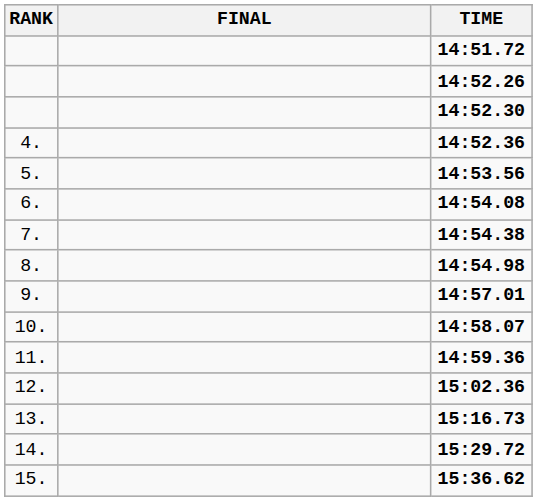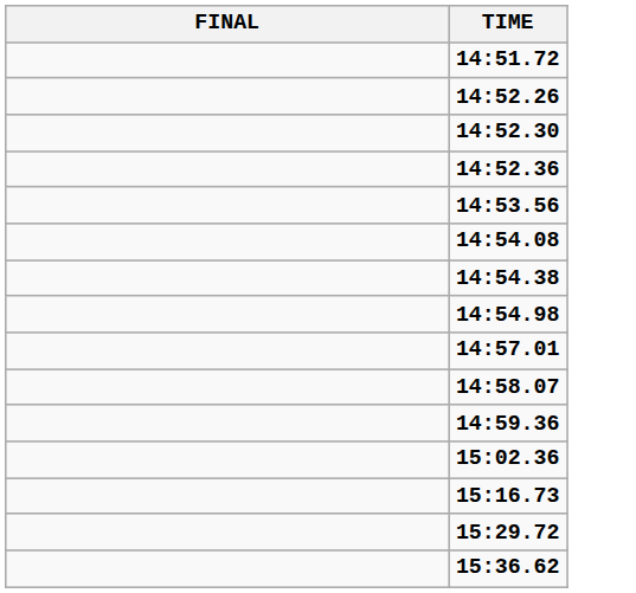- column: RANK | 4. | 5. | 6. | 7. | 8. | 9. | 10. | 11. | 12. | 13. | 14. | 15.
